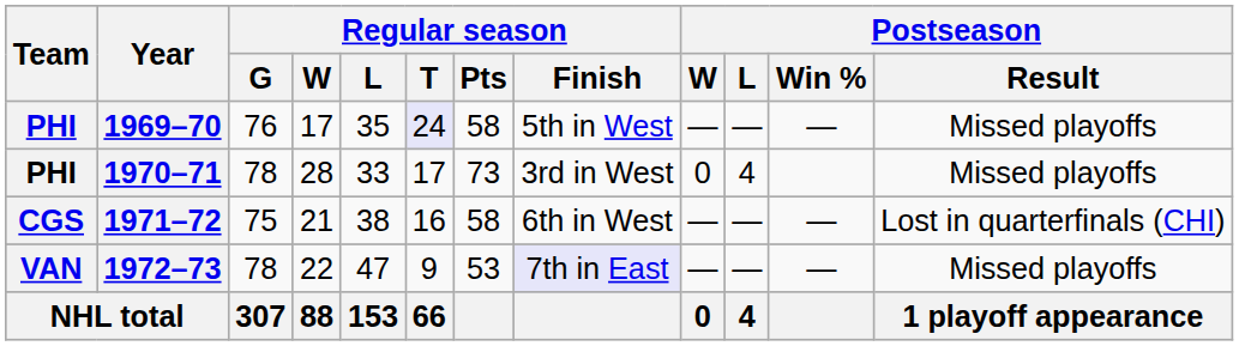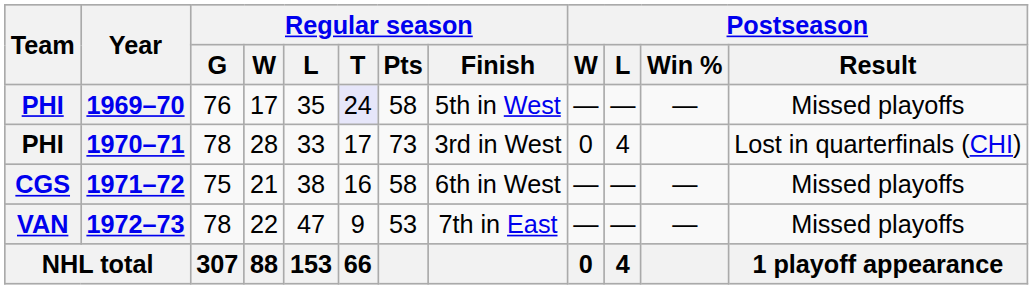1970–71 | Postseason / Result: Missed playoffs -> Lost in quarterfinals (CHI)
1971–72 | Postseason / Result: Lost in quarterfinals (CHI) -> Missed playoffs
1972–73 | Regular season / Finish: lavender background -> no background
